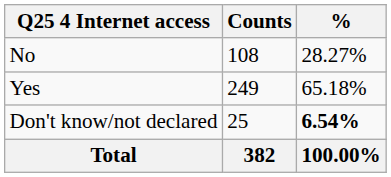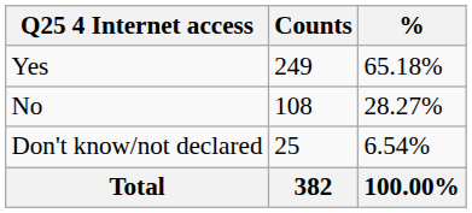rows swapped: No <-> Yes
Don't know/not declared | %: bold -> normal
